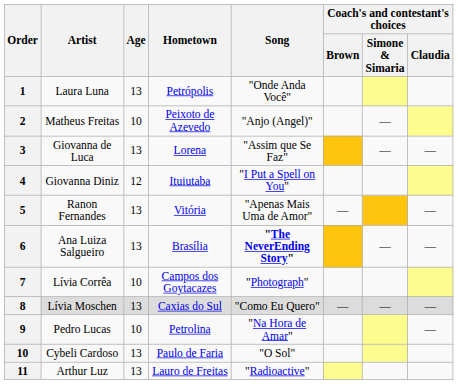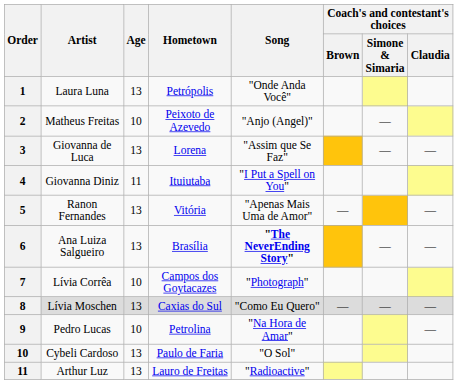Giovanna Diniz | Age: 12 -> 11
